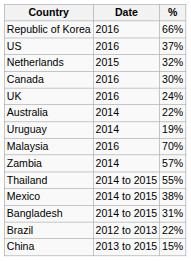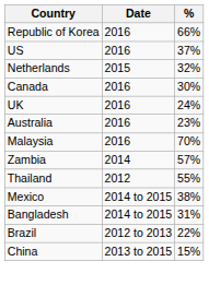Australia | Date: 2014 -> 2016
Australia | %: 22% -> 23%
- row: Uruguay | 2014 | 19%
Thailand | Date: 2014 to 2015 -> 2012
